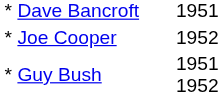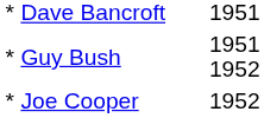rows swapped: * Guy Bush <-> * Joe Cooper
